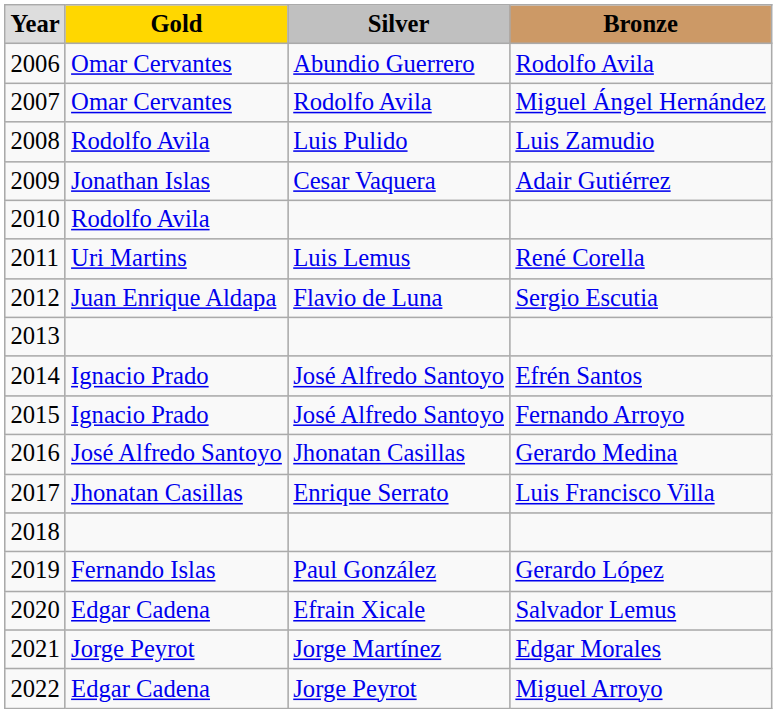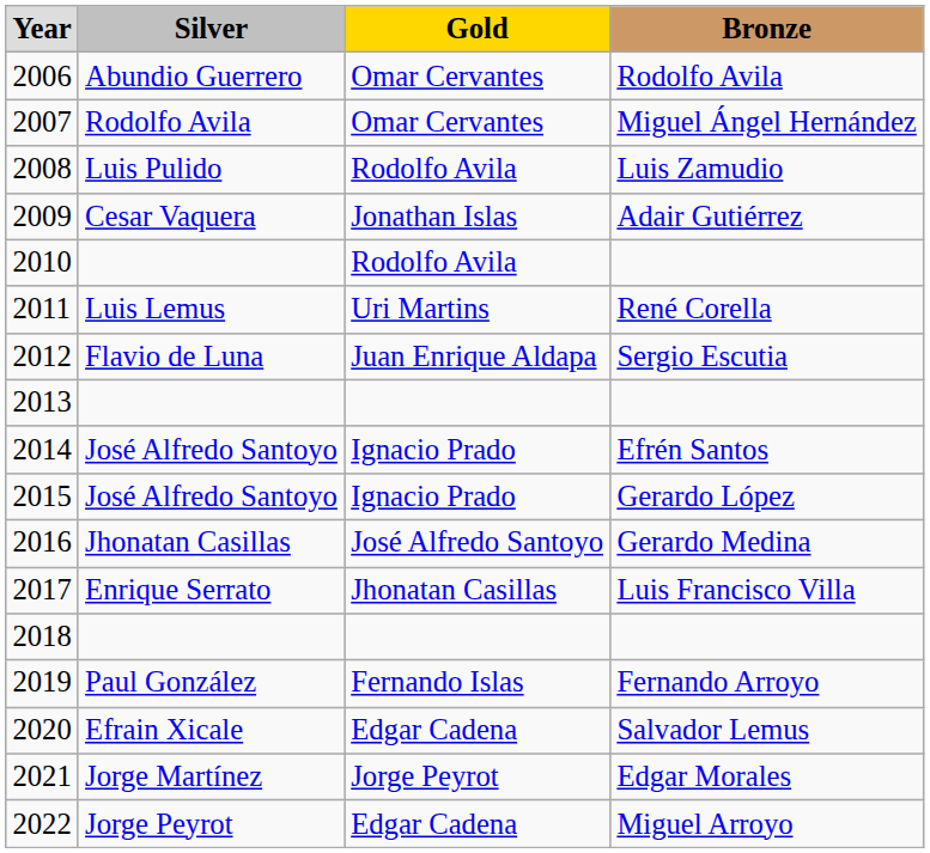columns swapped: Gold <-> Silver
2015 | Bronze: Fernando Arroyo -> Gerardo López
2019 | Bronze: Gerardo López -> Fernando Arroyo
